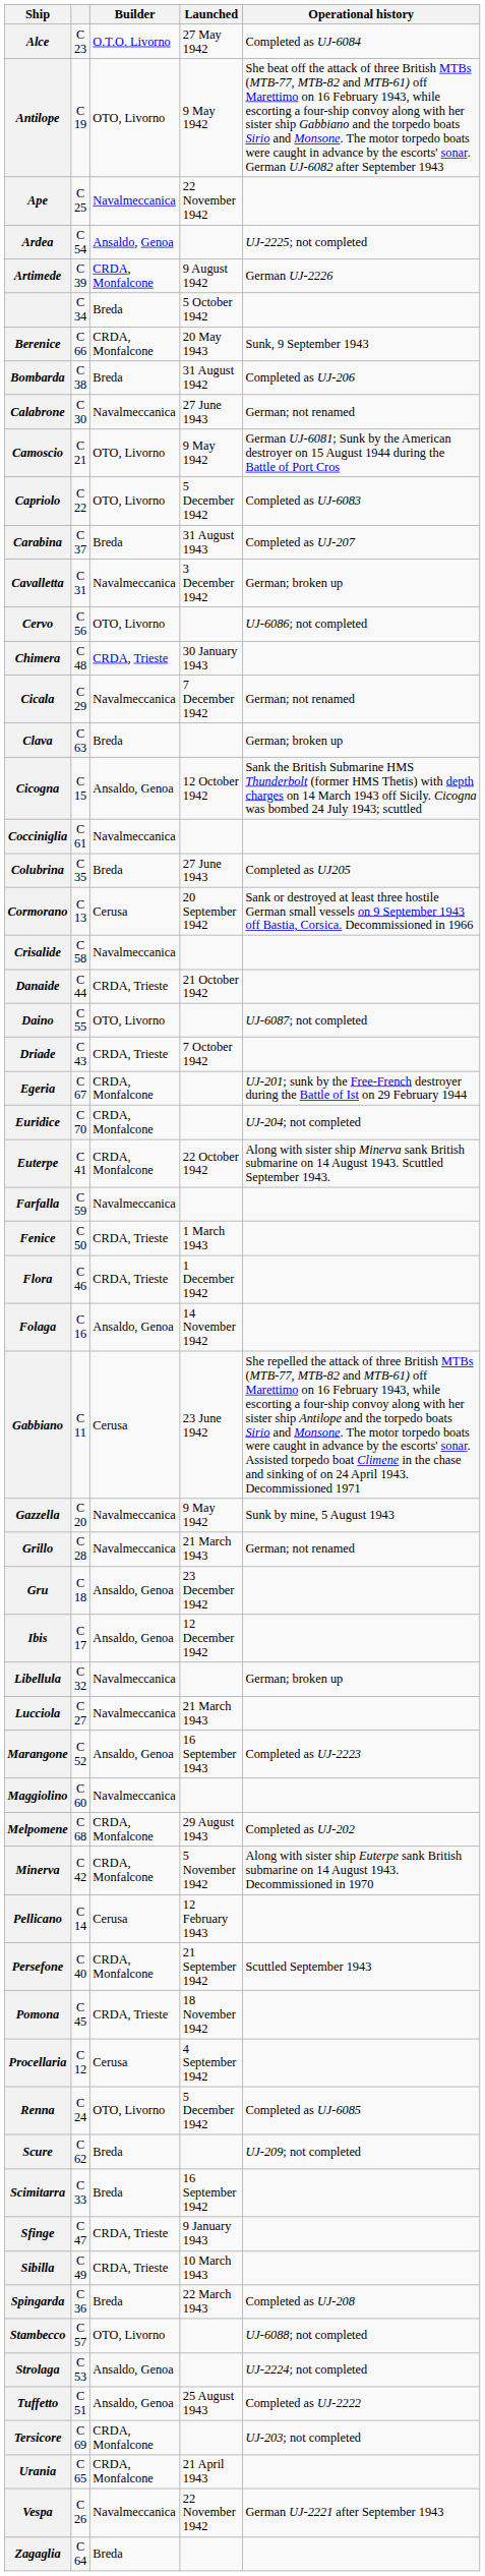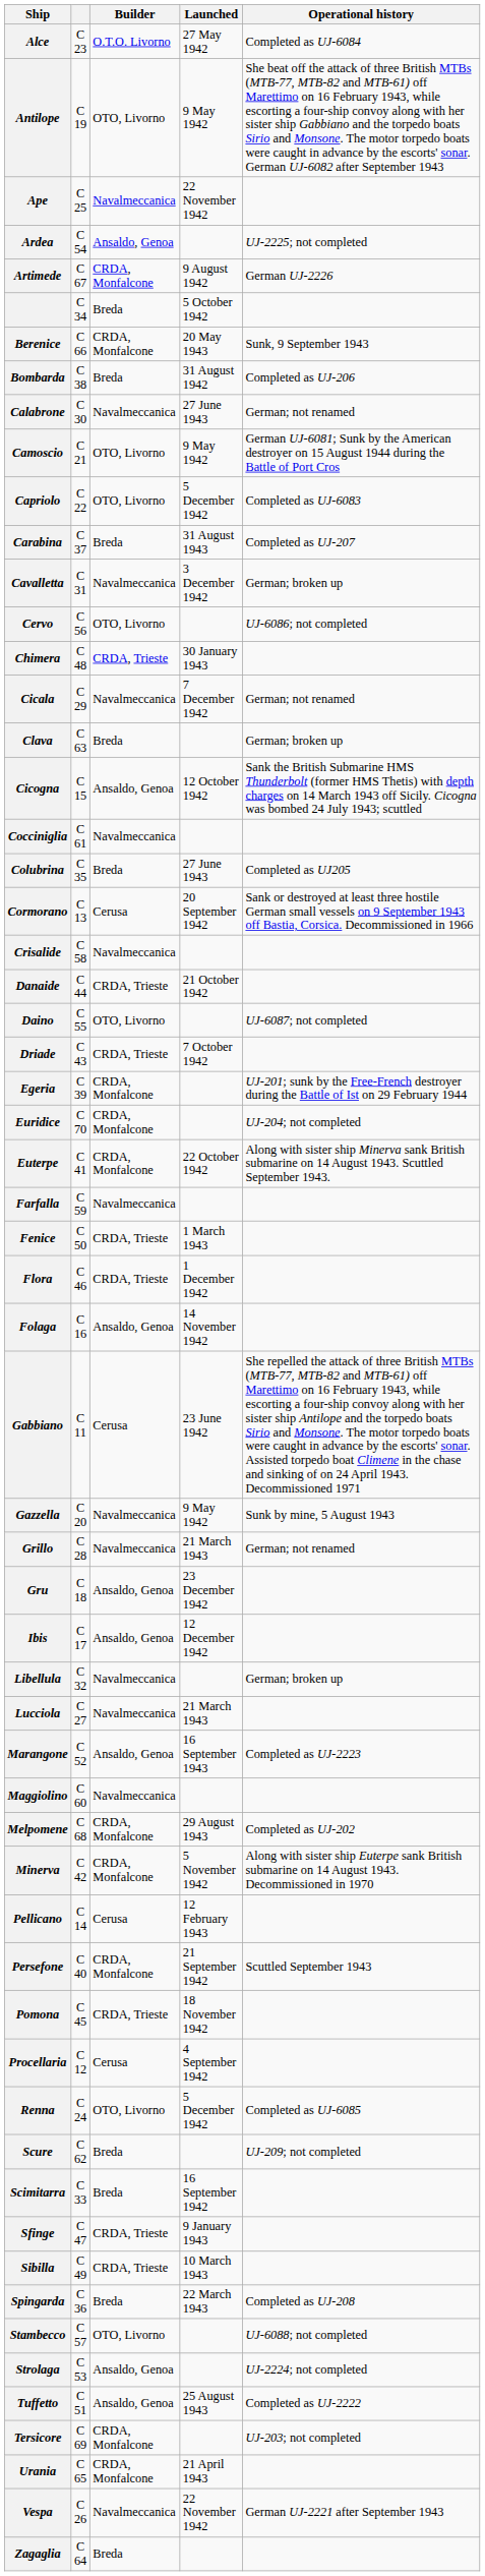Artimede | column 2: C 39 -> C 67
Egeria | column 2: C 67 -> C 39
